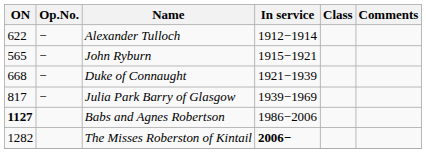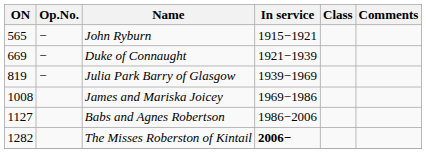- row: 622 | − | Alexander Tulloch | 1912−1914
Duke of Connaught | ON: 668 -> 669
Julia Park Barry of Glasgow | ON: 817 -> 819
+ row: 1008 | James and Mariska Joicey | 1969−1986
Babs and Agnes Robertson | ON: bold -> normal
